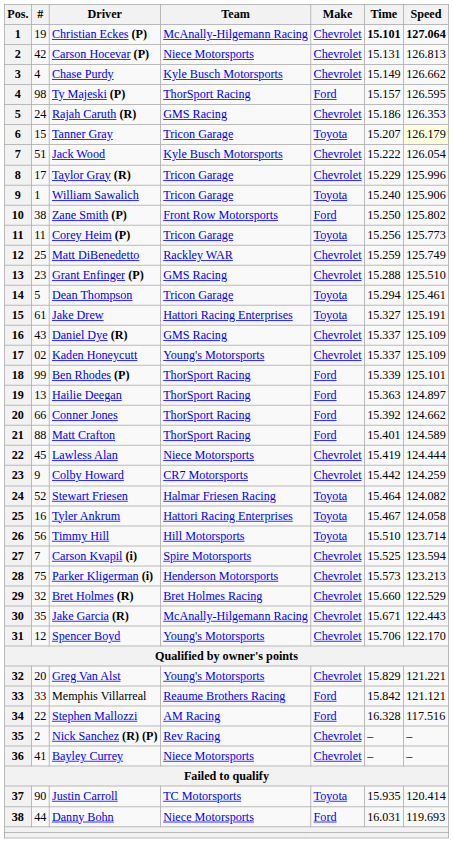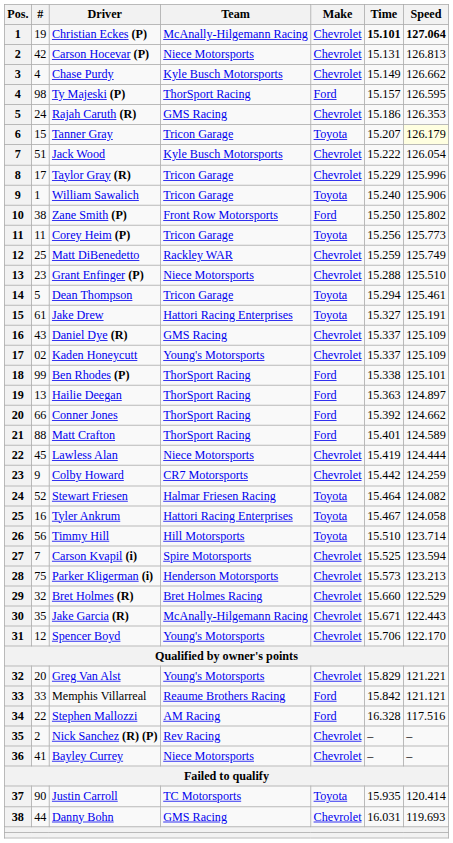Grant Enfinger (P) | Team: GMS Racing -> Niece Motorsports
Ben Rhodes (P) | Time: 15.339 -> 15.338
Danny Bohn | Team: Niece Motorsports -> GMS Racing
Danny Bohn | Make: Ford -> Chevrolet
